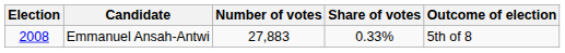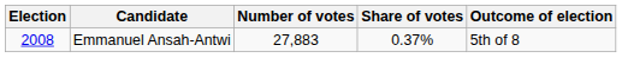Emmanuel Ansah-Antwi | Share of votes: 0.33% -> 0.37%
